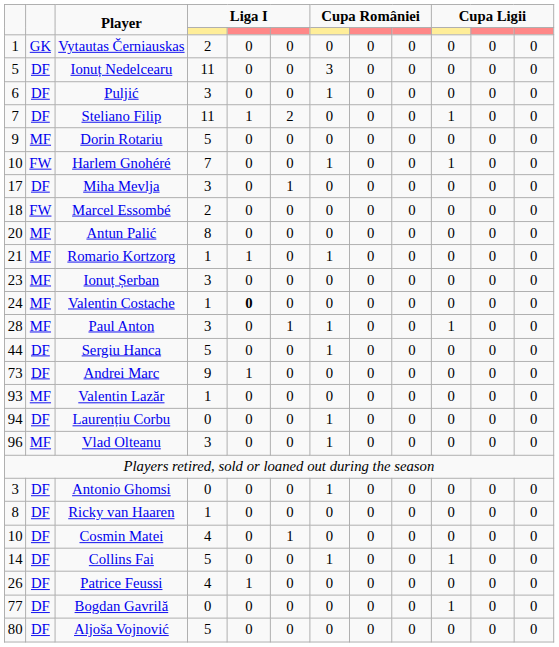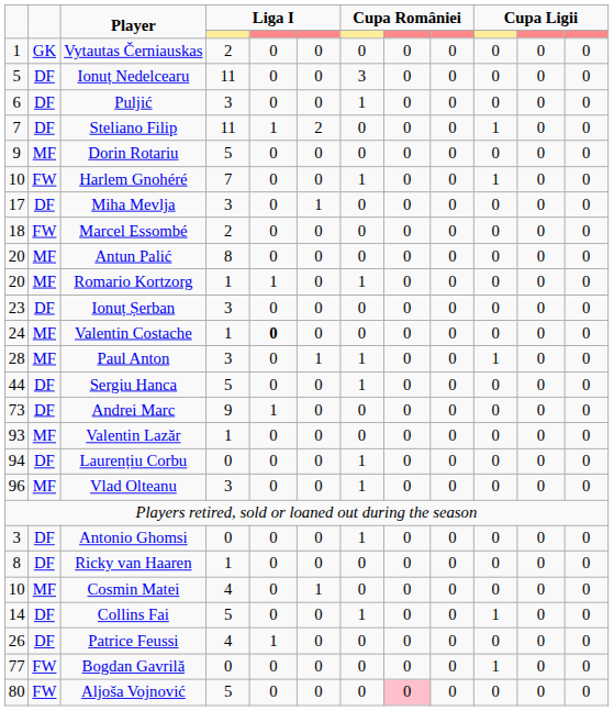Romario Kortzorg | column 1: 21 -> 20
Ionuț Șerban | column 2: MF -> DF
Cosmin Matei | column 2: DF -> MF
Bogdan Gavrilă | column 2: DF -> FW
Aljoša Vojnović | column 2: DF -> FW
Aljoša Vojnović | column 8: no background -> pink background
